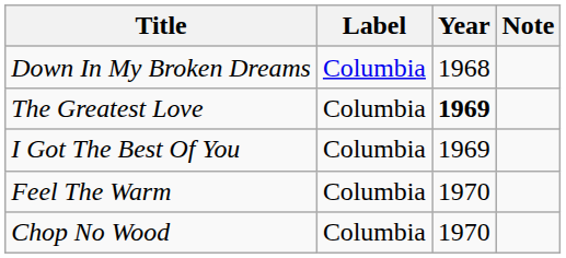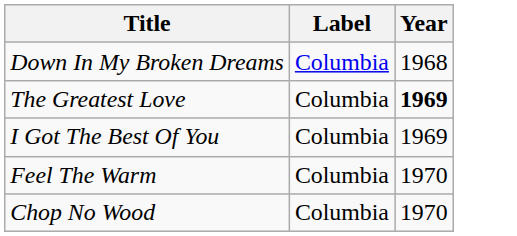- column: Note
